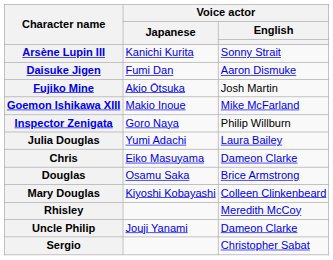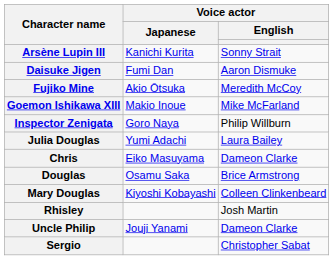Fujiko Mine | Voice actor / English: Josh Martin -> Meredith McCoy
Rhisley | Voice actor / English: Meredith McCoy -> Josh Martin
